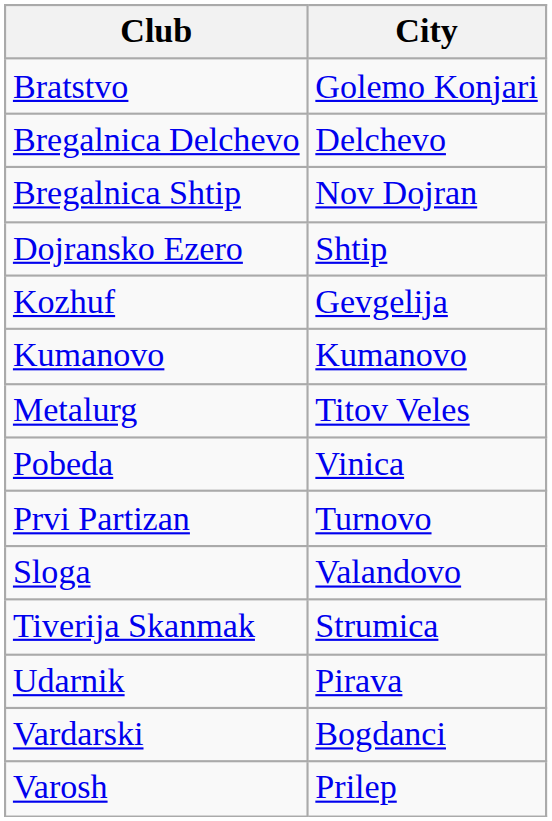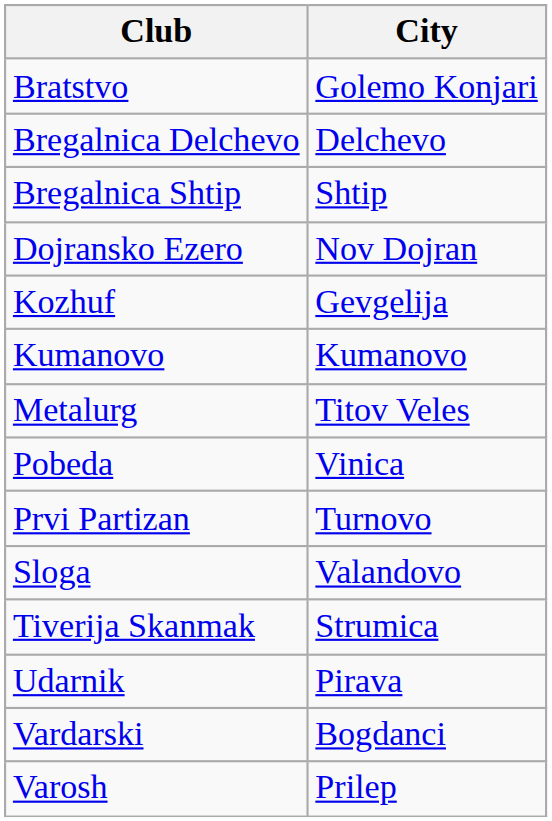Bregalnica Shtip | City: Nov Dojran -> Shtip
Dojransko Ezero | City: Shtip -> Nov Dojran
